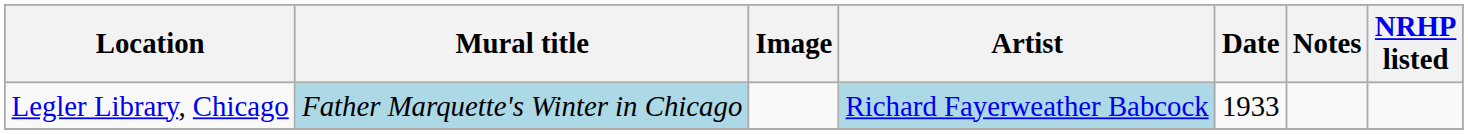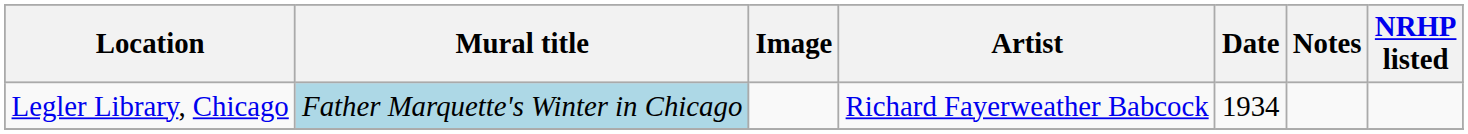Legler Library, Chicago | Artist: lightblue background -> no background
Legler Library, Chicago | Date: 1933 -> 1934
